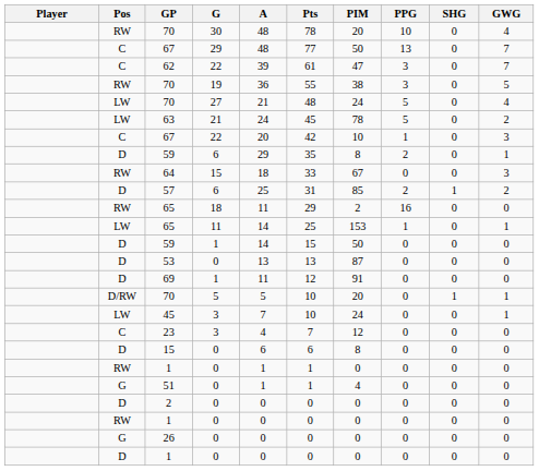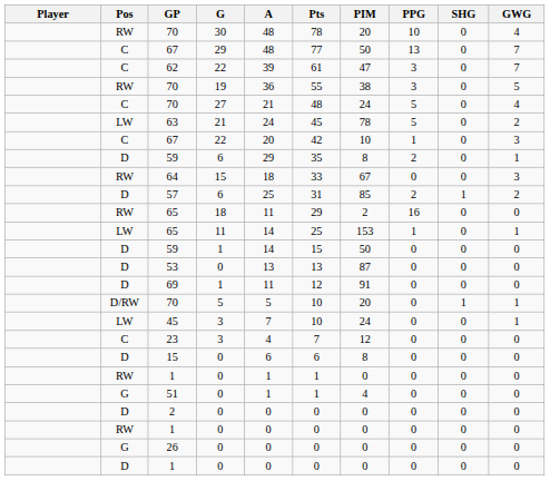70 / 27 | Pos: LW -> C
